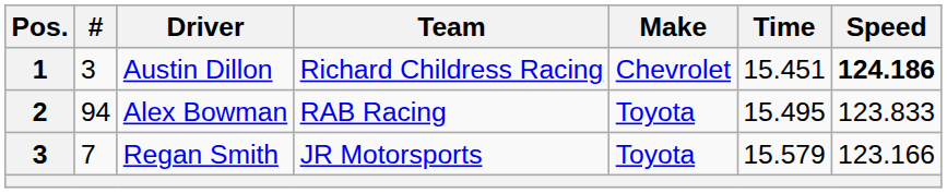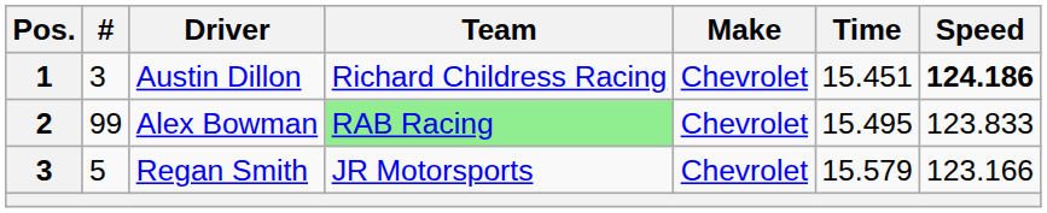Alex Bowman | #: 94 -> 99
Alex Bowman | Team: no background -> lightgreen background
Alex Bowman | Make: Toyota -> Chevrolet
Regan Smith | #: 7 -> 5
Regan Smith | Make: Toyota -> Chevrolet
